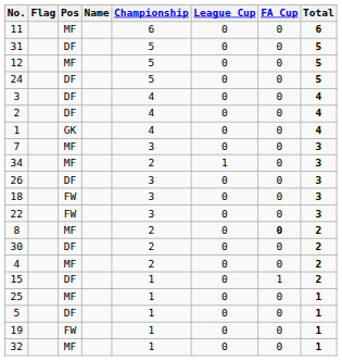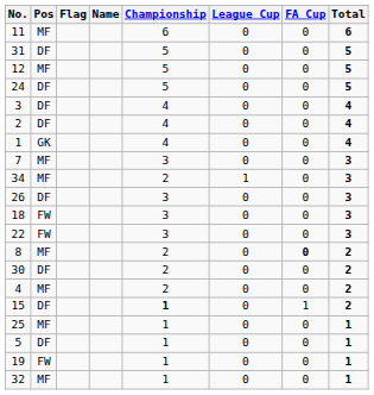columns swapped: Flag <-> Pos
15 | Championship: normal -> bold
